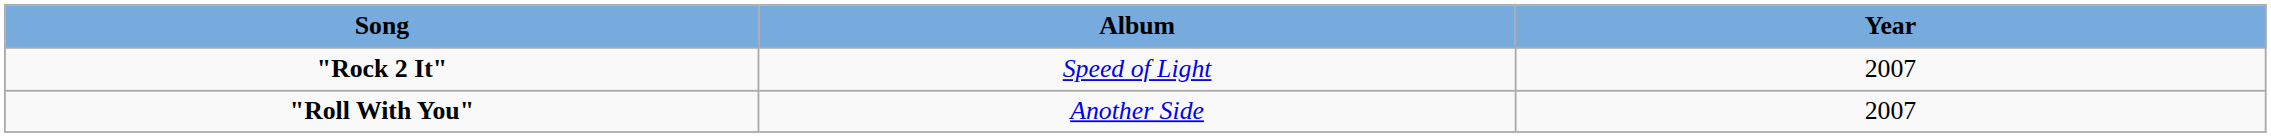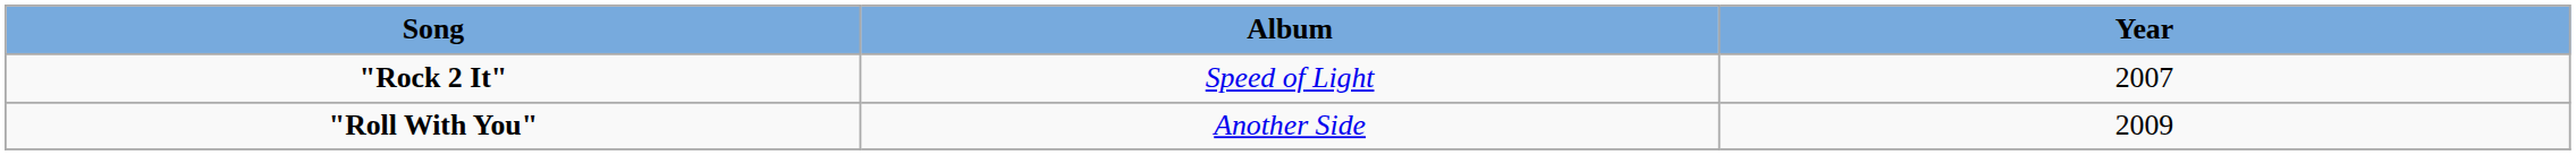"Roll With You" | Year: 2007 -> 2009
